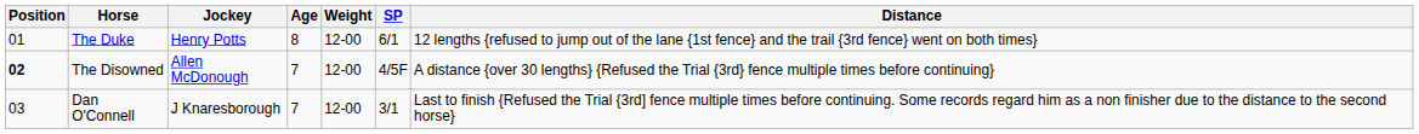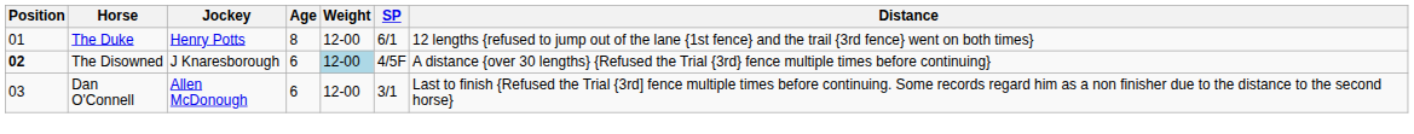The Disowned | Jockey: Allen McDonough -> J Knaresborough
The Disowned | Age: 7 -> 6
The Disowned | Weight: no background -> lightblue background
Dan O'Connell | Jockey: J Knaresborough -> Allen McDonough
Dan O'Connell | Age: 7 -> 6
